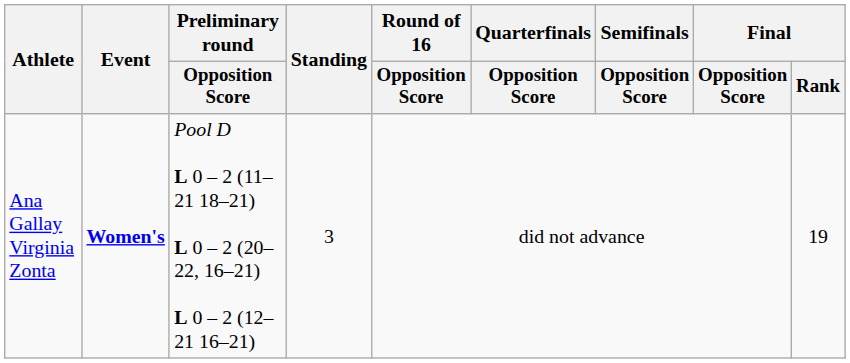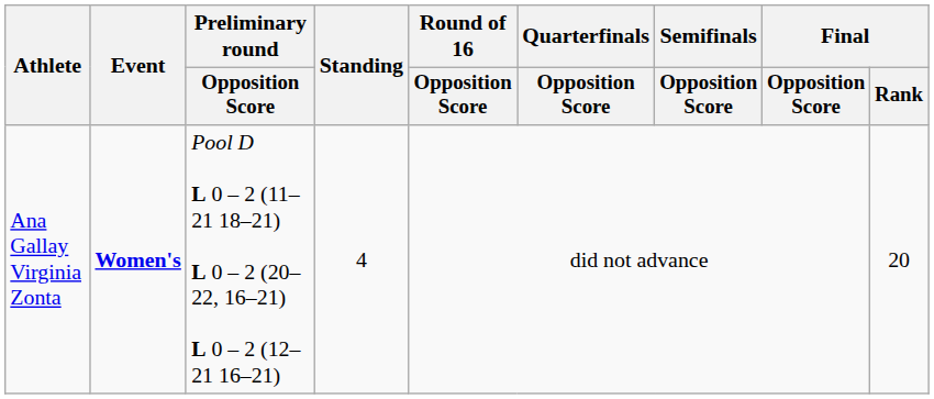Ana Gallay Virginia Zonta | Standing: 3 -> 4
Ana Gallay Virginia Zonta | Final / Rank: 19 -> 20
